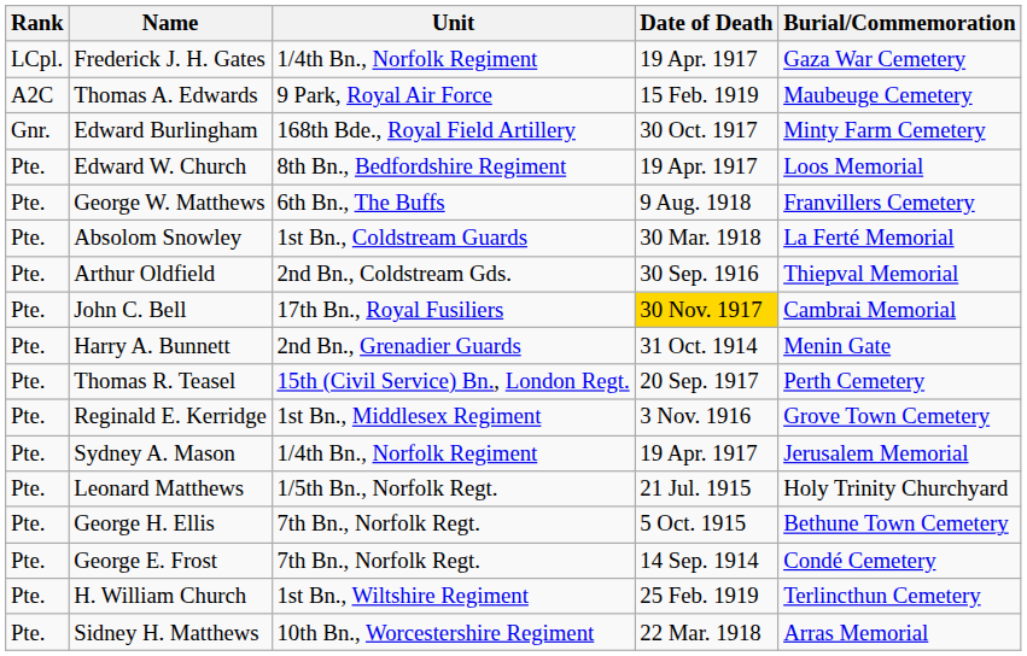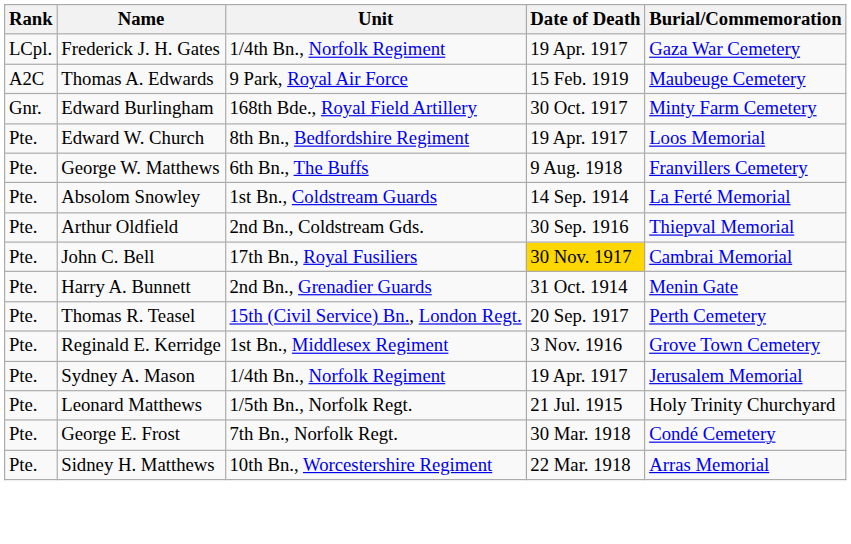Absolom Snowley | Date of Death: 30 Mar. 1918 -> 14 Sep. 1914
- row: Pte. | George H. Ellis | 7th Bn., Norfolk Regt. | 5 Oct. 1915 | Bethune Town Cemetery
George E. Frost | Date of Death: 14 Sep. 1914 -> 30 Mar. 1918
- row: Pte. | H. William Church | 1st Bn., Wiltshire Regiment | 25 Feb. 1919 | Terlincthun Cemetery
